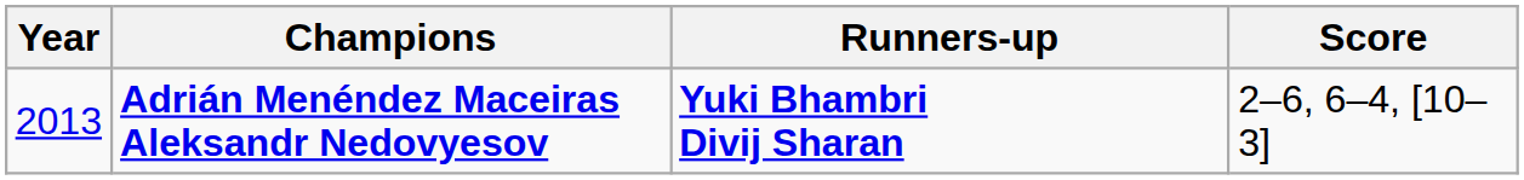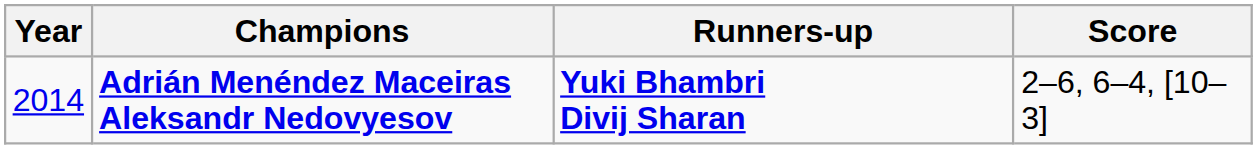Adrián Menéndez Maceiras Aleksandr Nedovyesov | Year: 2013 -> 2014
